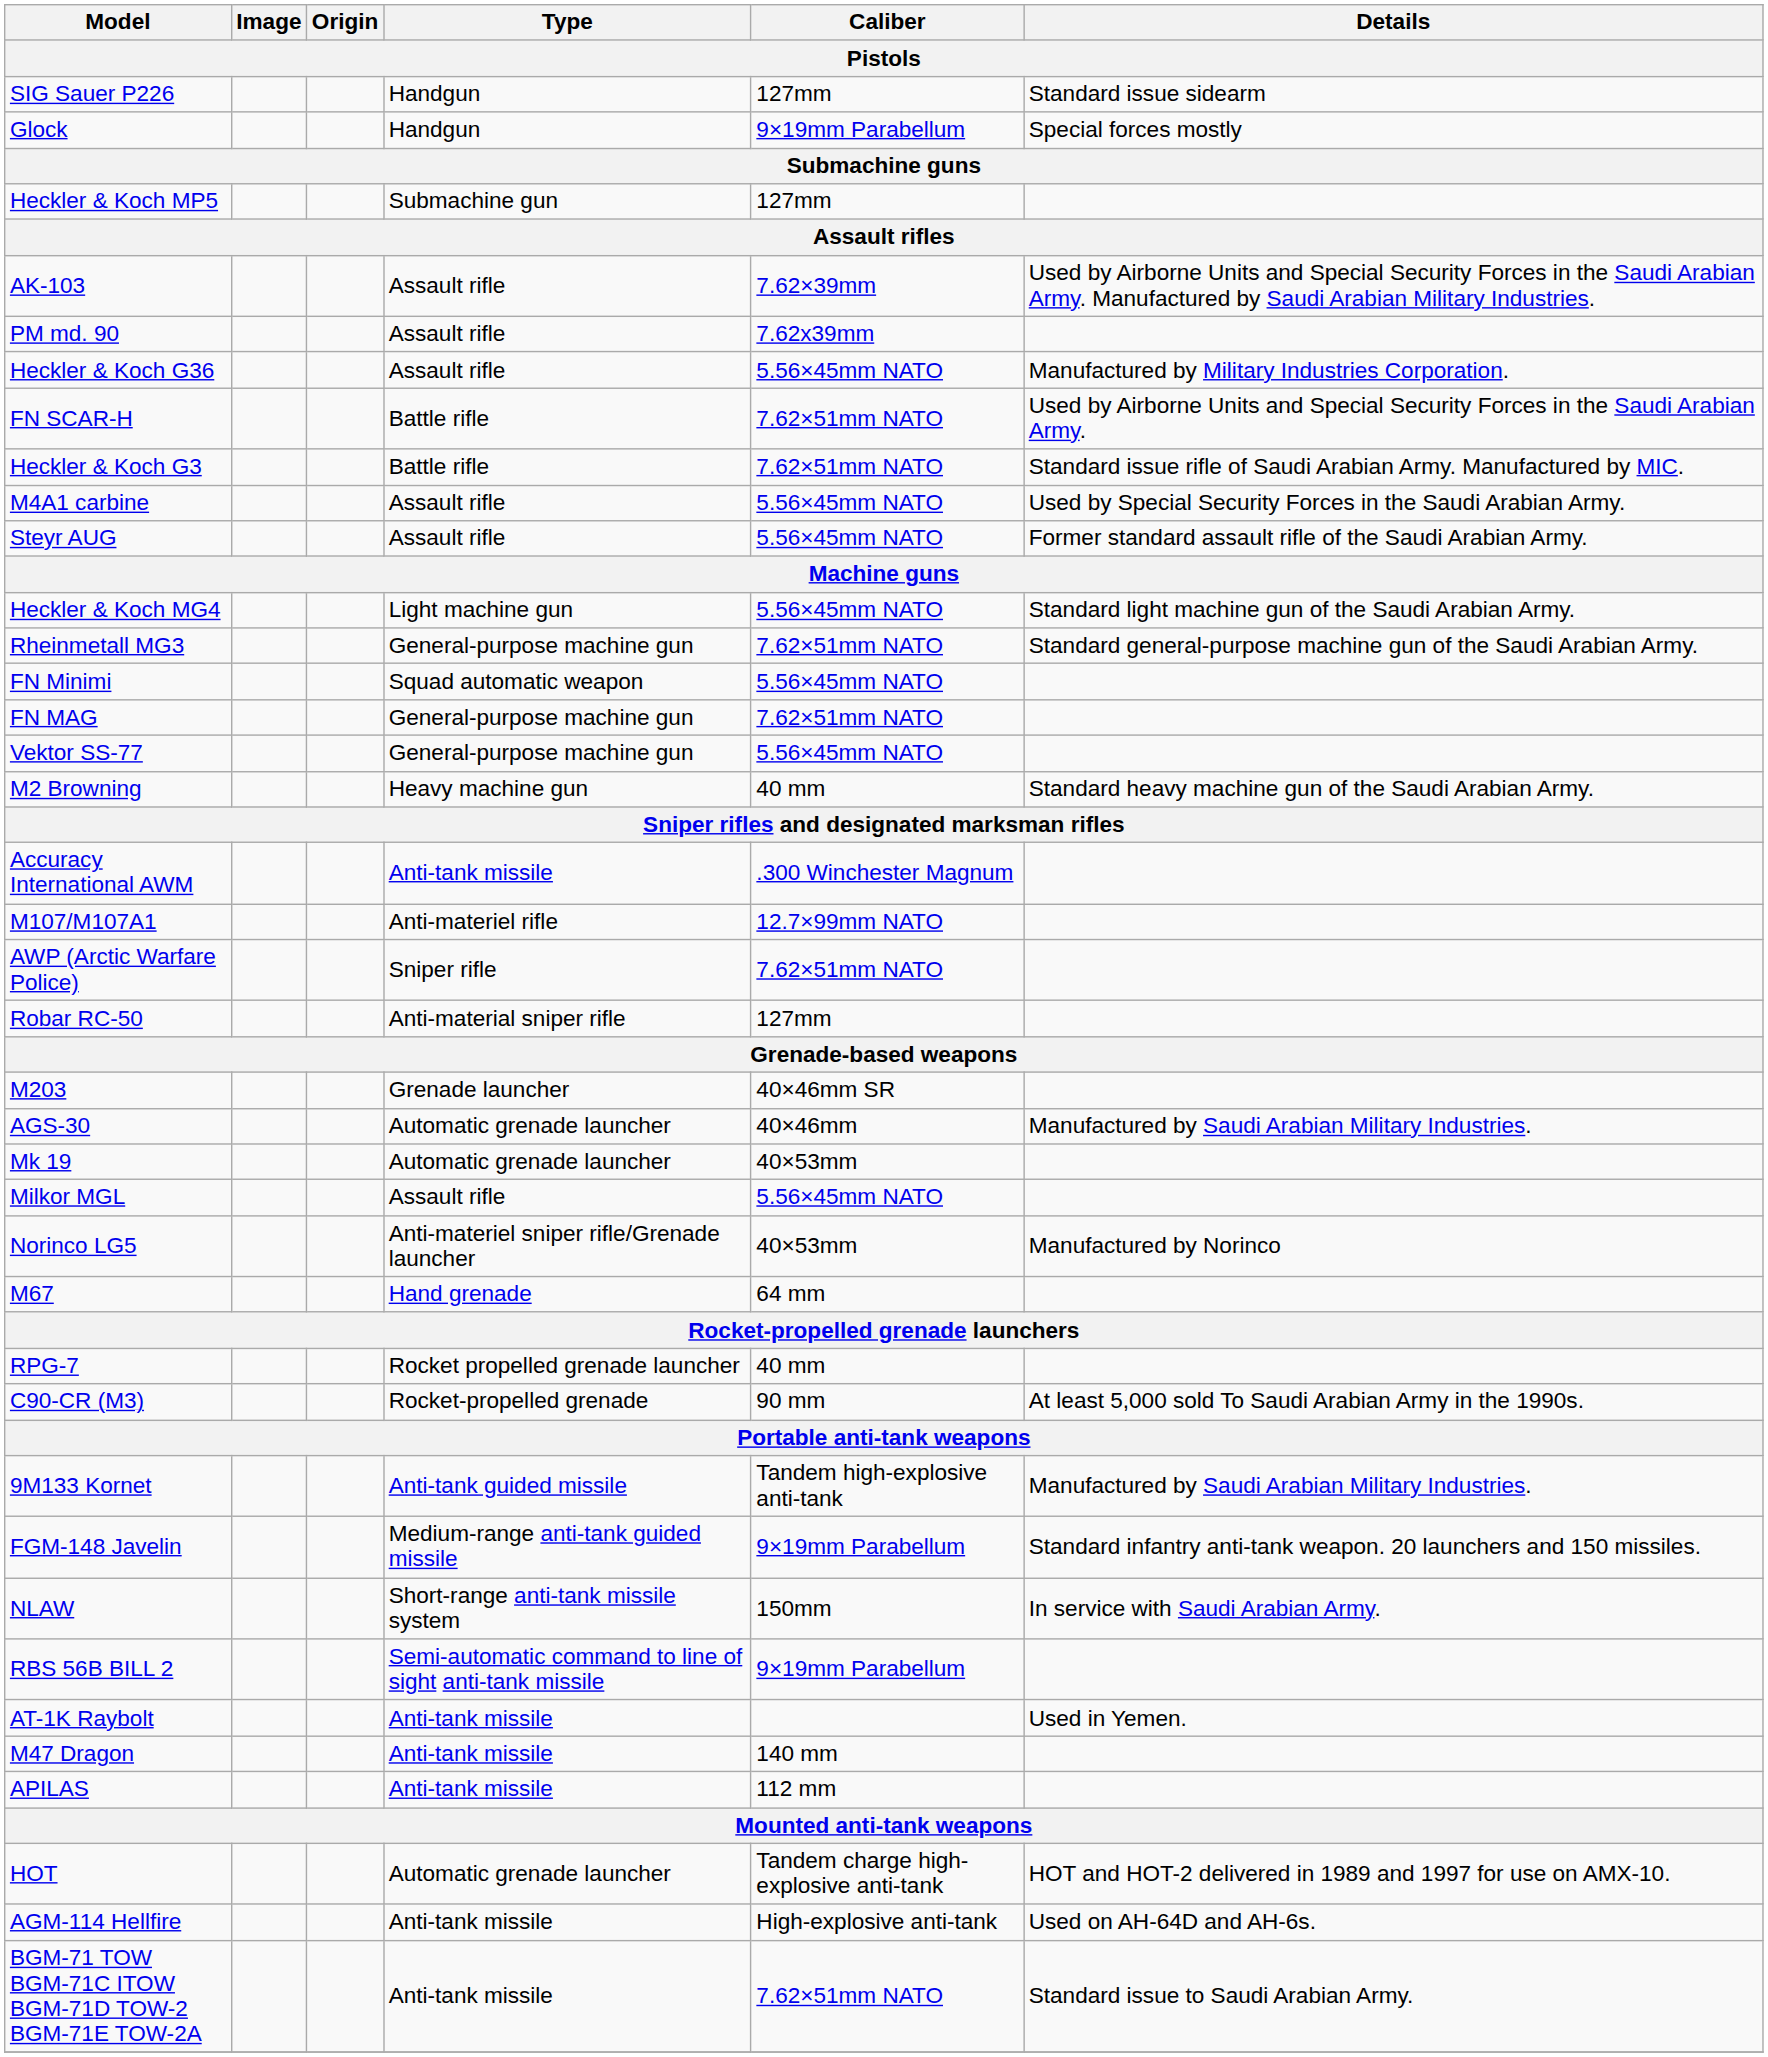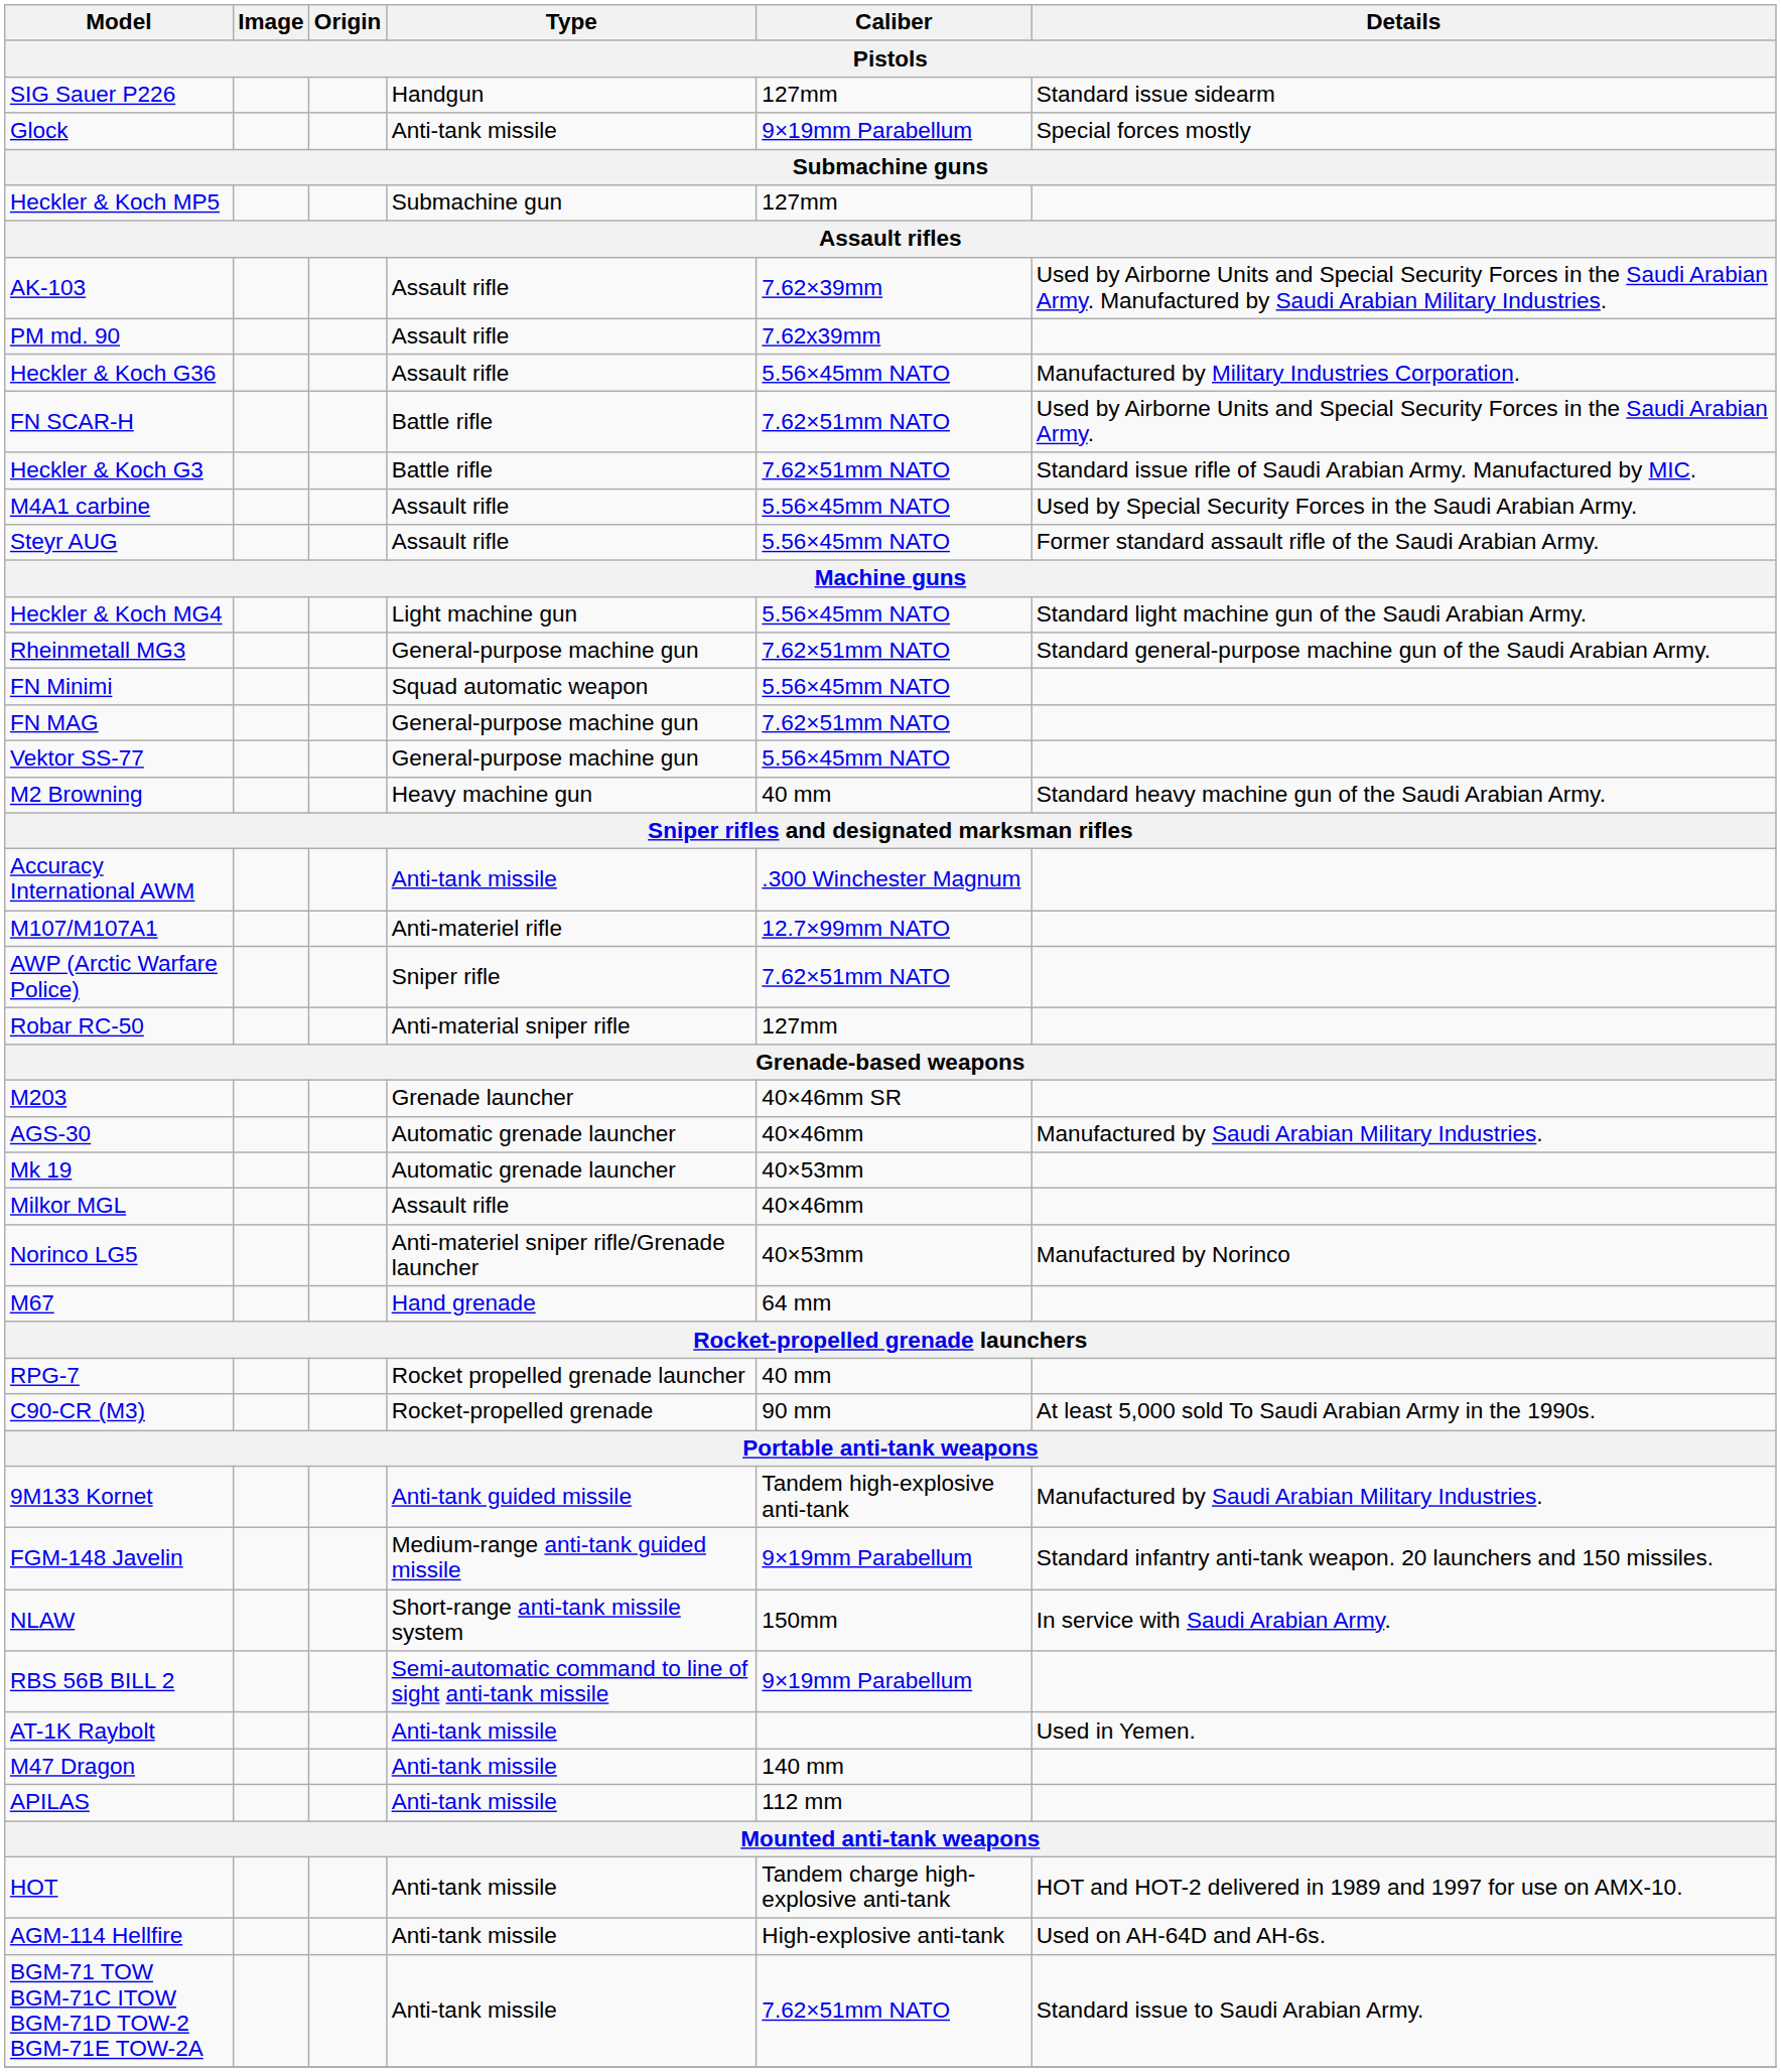Glock | Type: Handgun -> Anti-tank missile
Milkor MGL | Caliber: 5.56×45mm NATO -> 40×46mm
HOT | Type: Automatic grenade launcher -> Anti-tank missile
